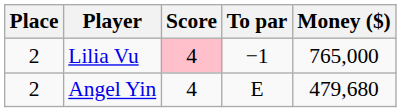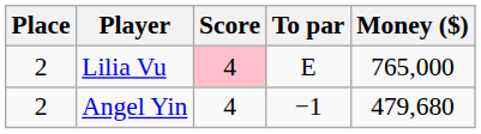Lilia Vu | To par: −1 -> E
Angel Yin | To par: E -> −1
